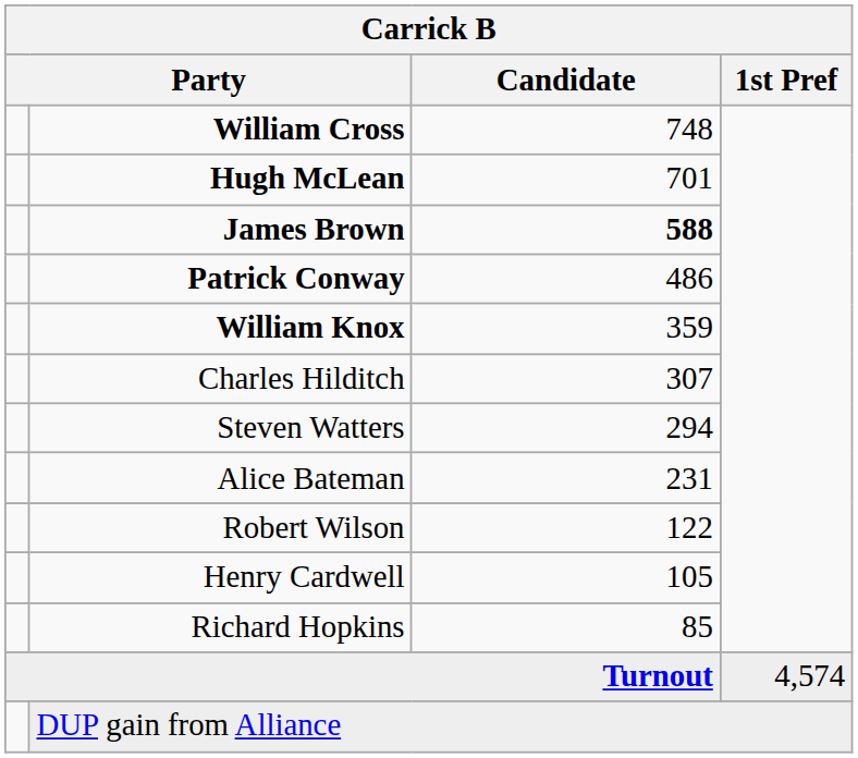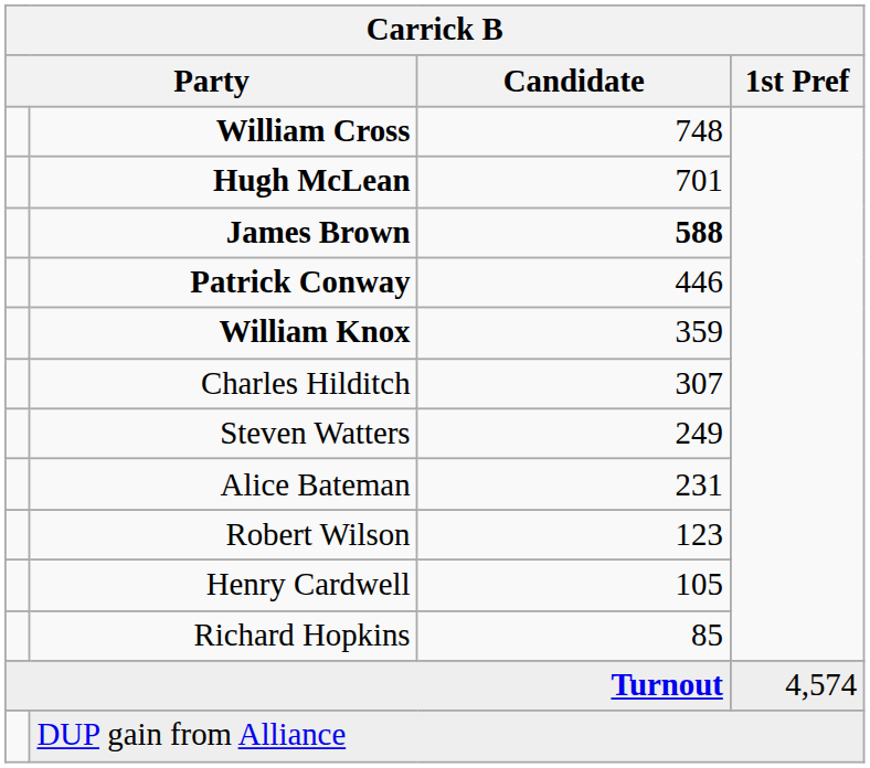Patrick Conway | Candidate: 486 -> 446
Steven Watters | Candidate: 294 -> 249
Robert Wilson | Candidate: 122 -> 123
